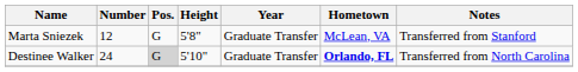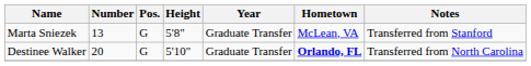Marta Sniezek | Number: 12 -> 13
Destinee Walker | Number: 24 -> 20
Destinee Walker | Pos.: lightgrey background -> no background
